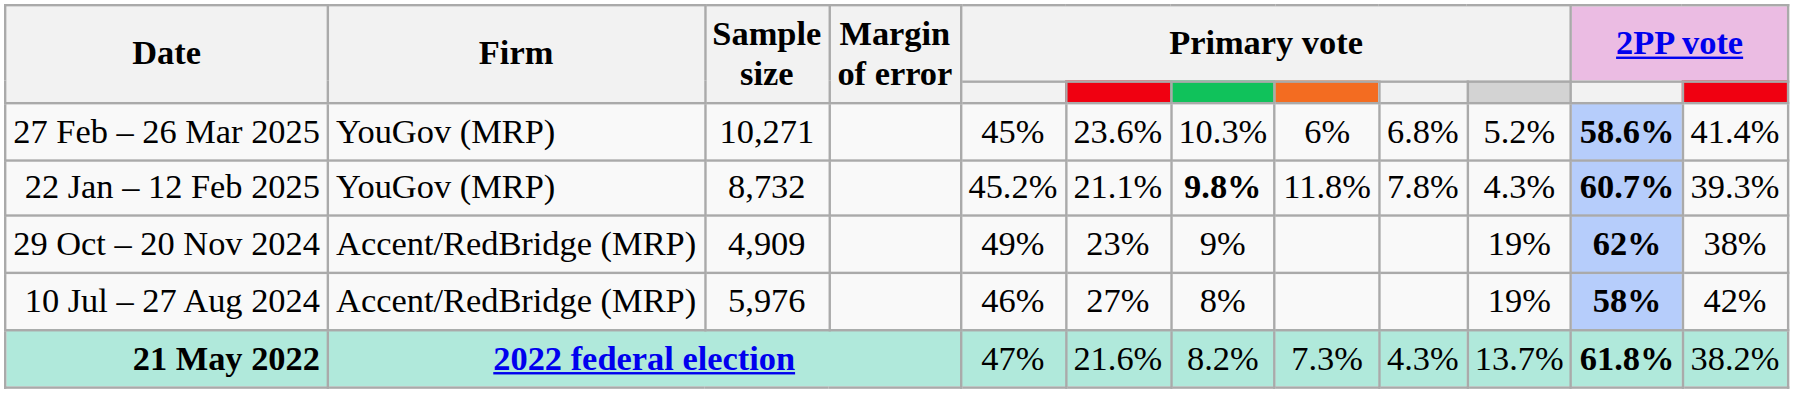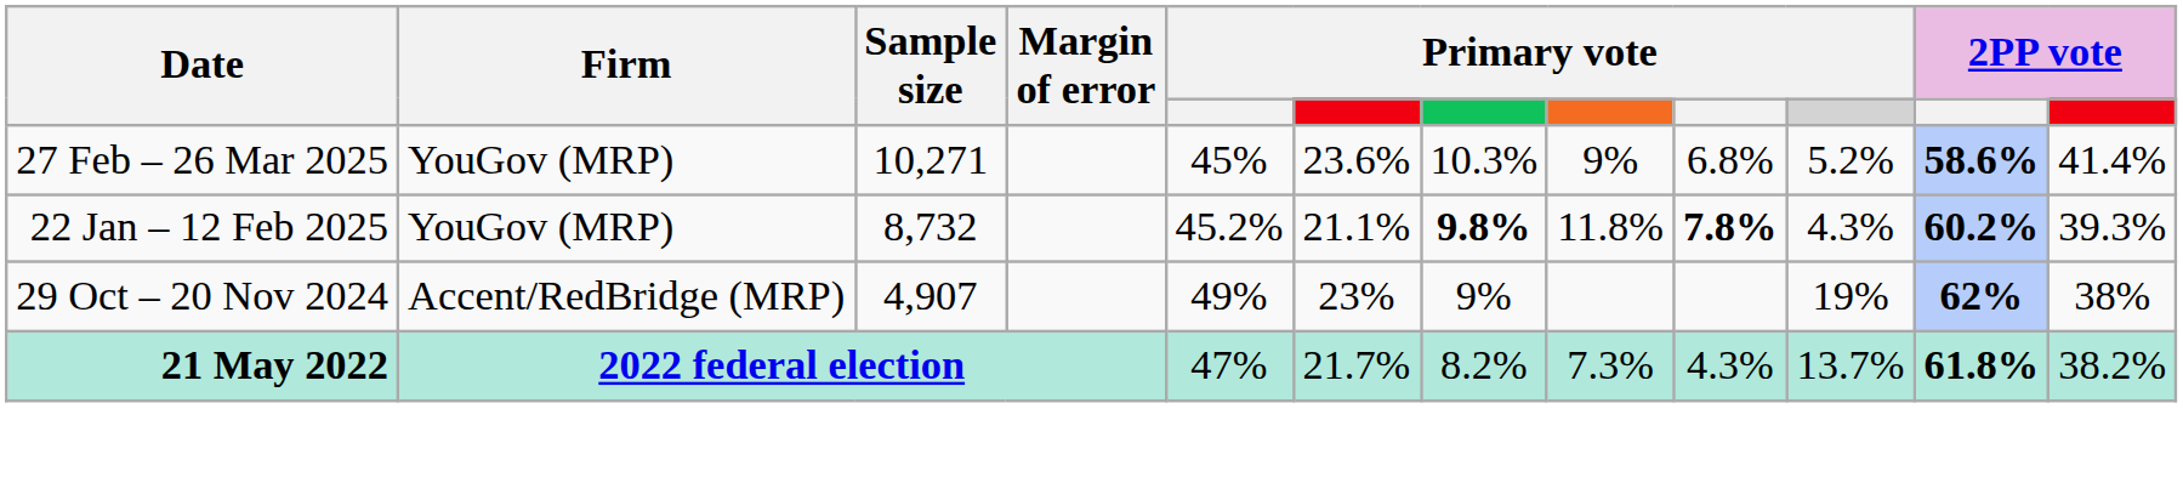27 Feb – 26 Mar 2025 | column 8: 6% -> 9%
22 Jan – 12 Feb 2025 | column 9: normal -> bold
22 Jan – 12 Feb 2025 | column 11: 60.7% -> 60.2%
29 Oct – 20 Nov 2024 | Sample size: 4,909 -> 4,907
- row: 10 Jul – 27 Aug 2024 | Accent/RedBridge (MRP) | 5,976 | 46% | 27% | 8% | 19% | 58% | 42%
21 May 2022 | column 6: 21.6% -> 21.7%
